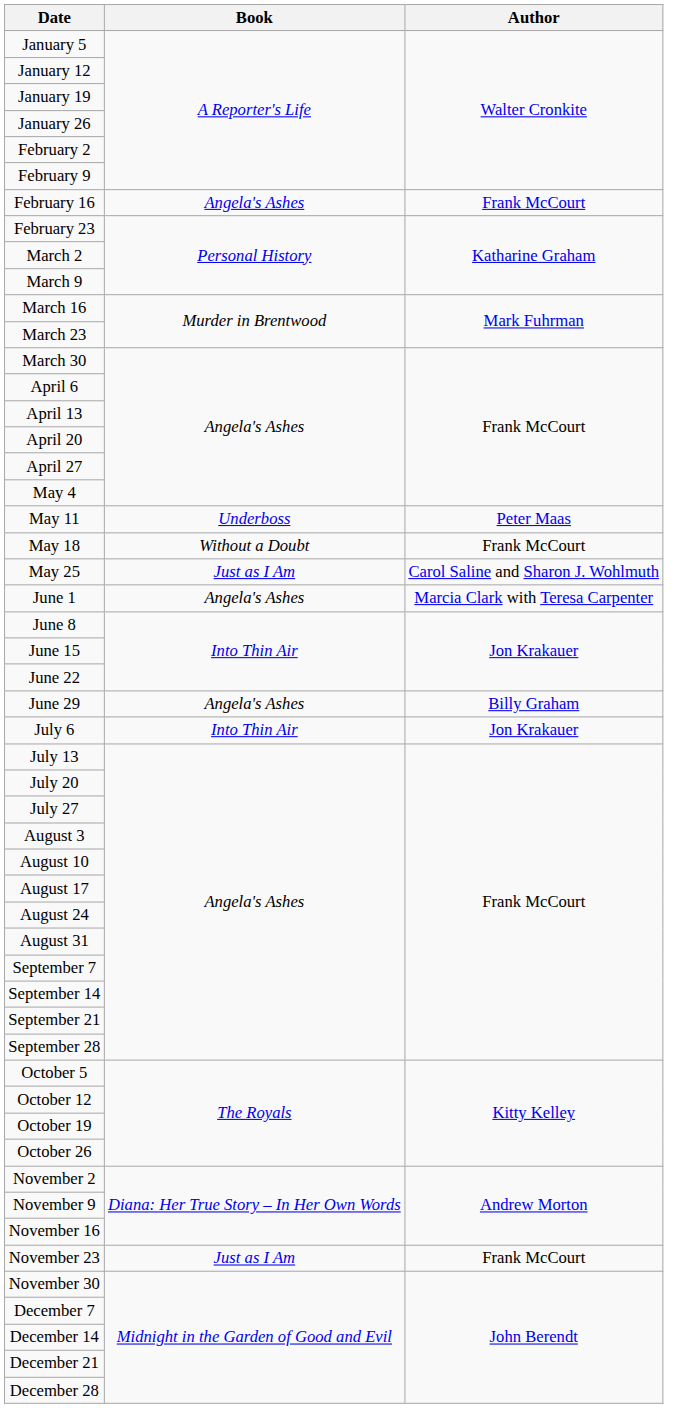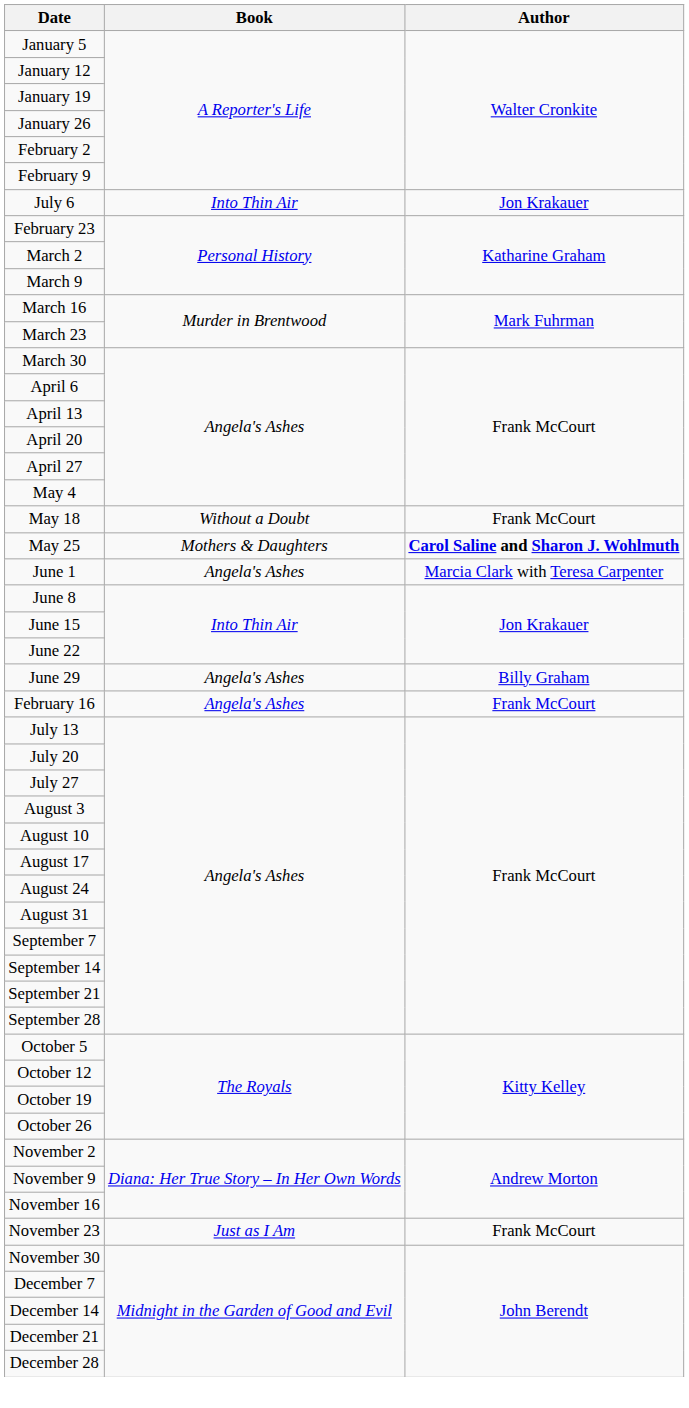rows swapped: February 16 <-> July 6
- row: May 11 | Underboss | Peter Maas
May 25 | Book: Just as I Am -> Mothers & Daughters
May 25 | Author: normal -> bold
